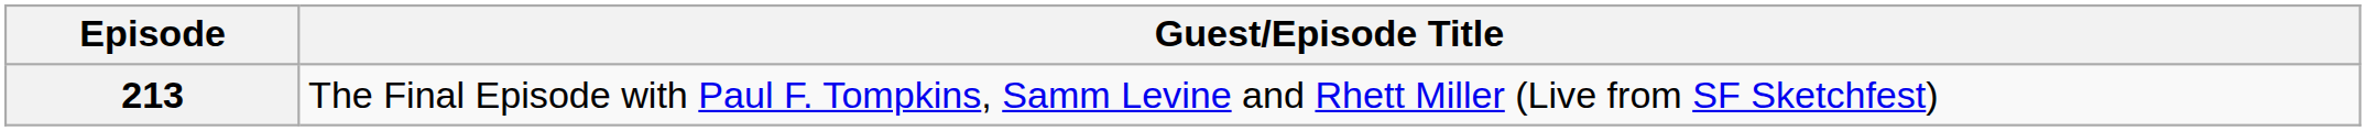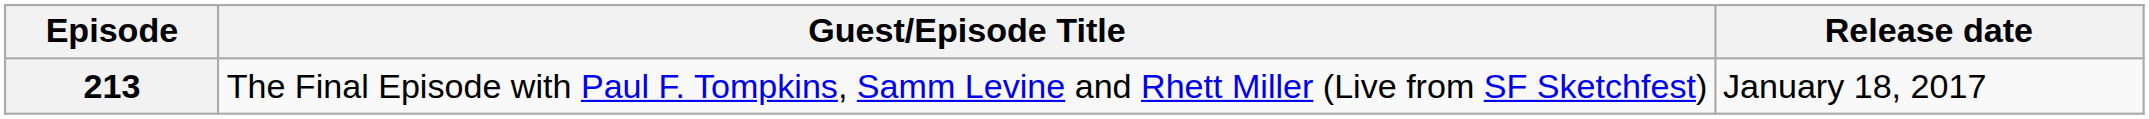+ column: Release date | January 18, 2017
